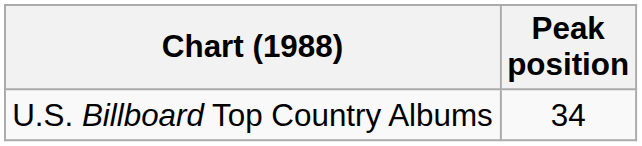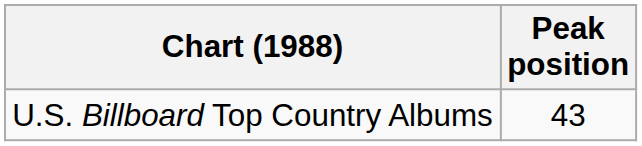U.S. Billboard Top Country Albums | Peak position: 34 -> 43
